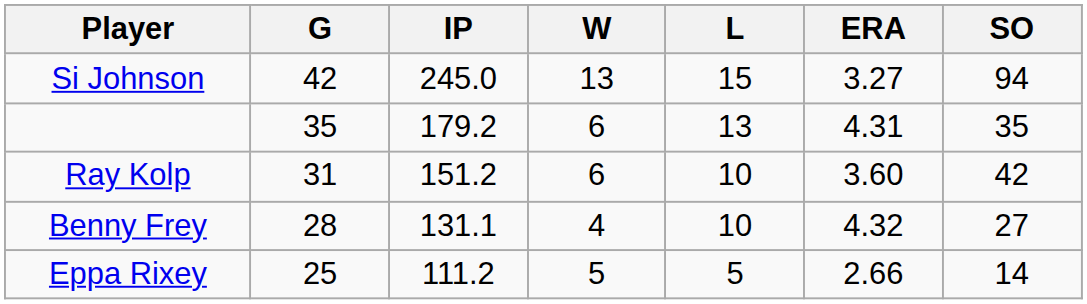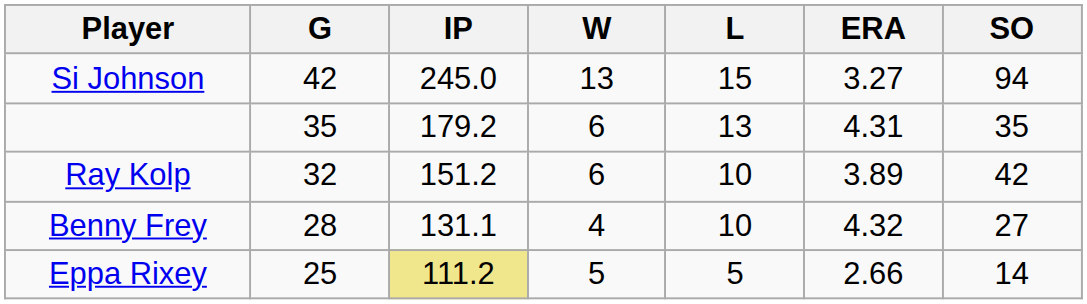Ray Kolp | G: 31 -> 32
Ray Kolp | ERA: 3.60 -> 3.89
Eppa Rixey | IP: no background -> khaki background
